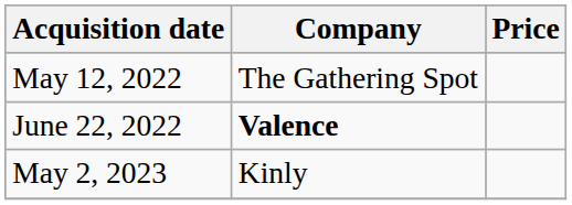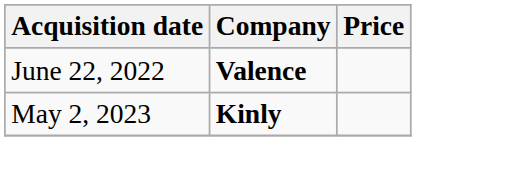- row: May 12, 2022 | The Gathering Spot
May 2, 2023 | Company: normal -> bold
